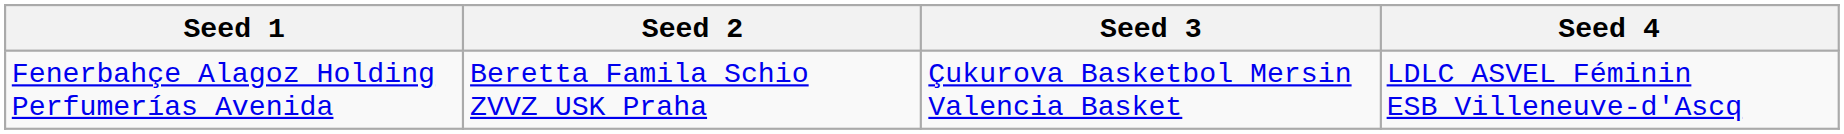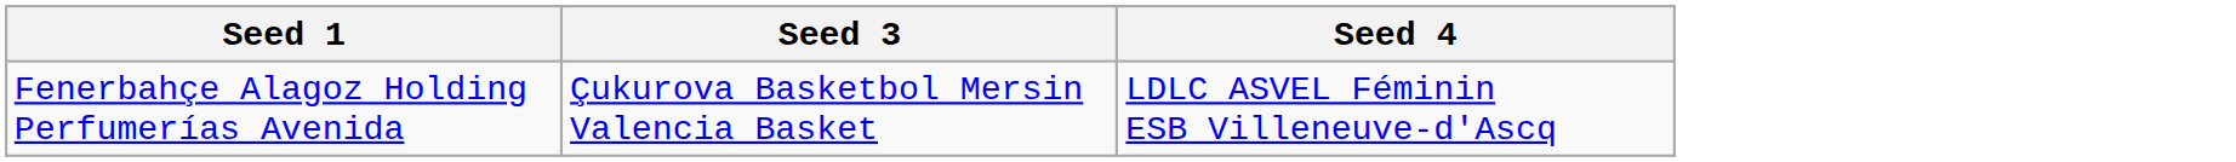- column: Seed 2 | Beretta Famila Schio ZVVZ USK Praha
